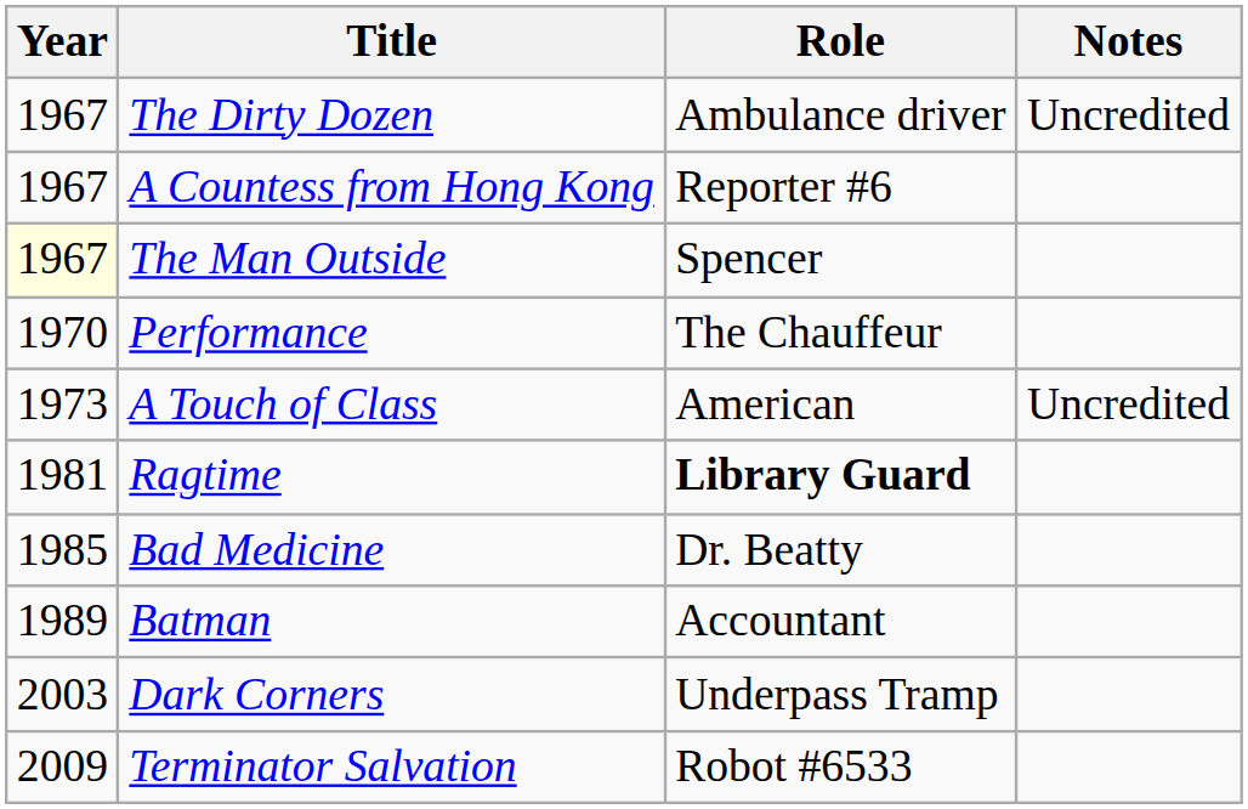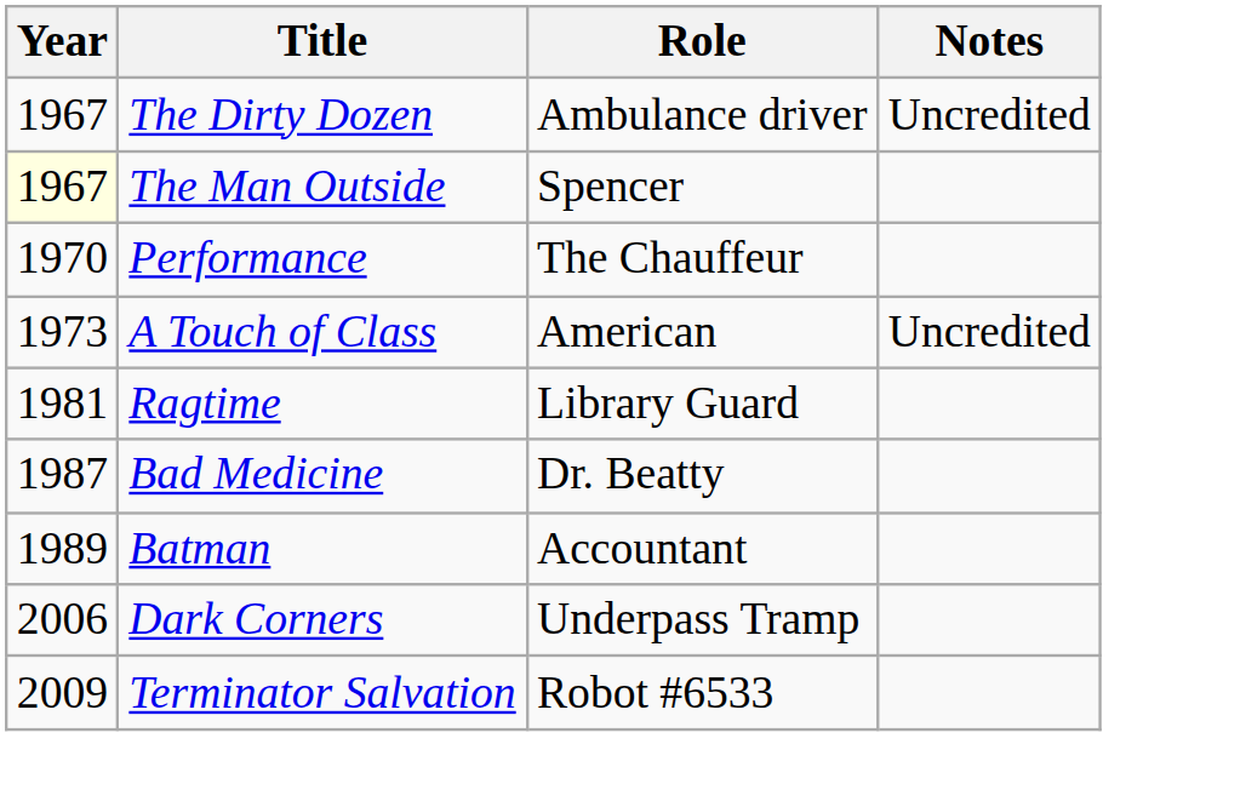- row: 1967 | A Countess from Hong Kong | Reporter #6
Ragtime | Role: bold -> normal
Bad Medicine | Year: 1985 -> 1987
Dark Corners | Year: 2003 -> 2006
